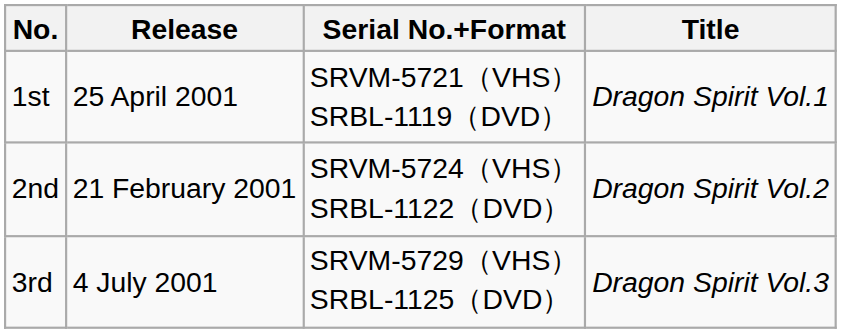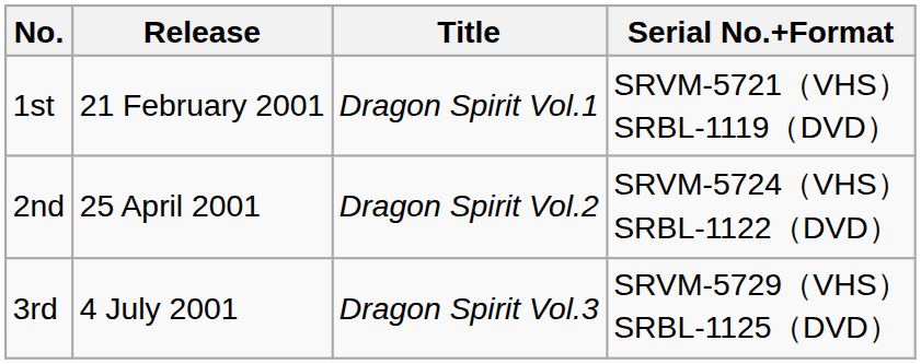columns swapped: Title <-> Serial No.+Format
1st | Release: 25 April 2001 -> 21 February 2001
2nd | Release: 21 February 2001 -> 25 April 2001
